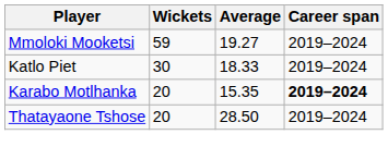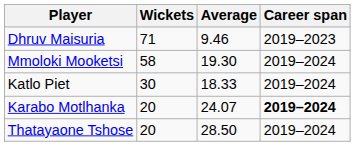+ row: Dhruv Maisuria | 71 | 9.46 | 2019–2023
Mmoloki Mooketsi | Wickets: 59 -> 58
Mmoloki Mooketsi | Average: 19.27 -> 19.30
Karabo Motlhanka | Average: 15.35 -> 24.07
